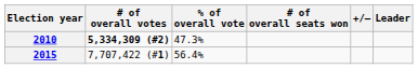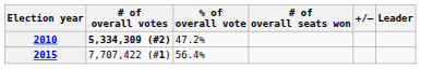2010 | % of overall vote: 47.3% -> 47.2%
